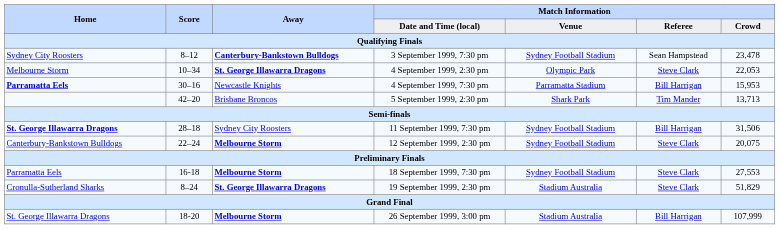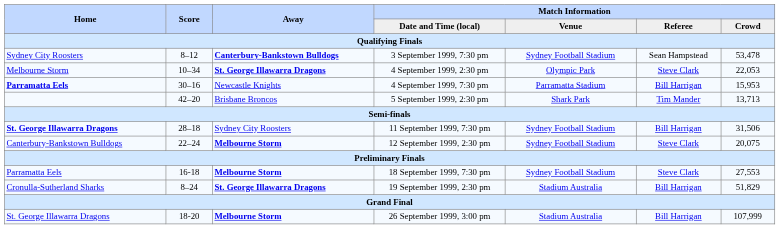3 September 1999, 7:30 pm | Match Information / Crowd: 23,478 -> 53,478
19 September 1999, 2:30 pm | Match Information / Referee: Steve Clark -> Bill Harrigan
